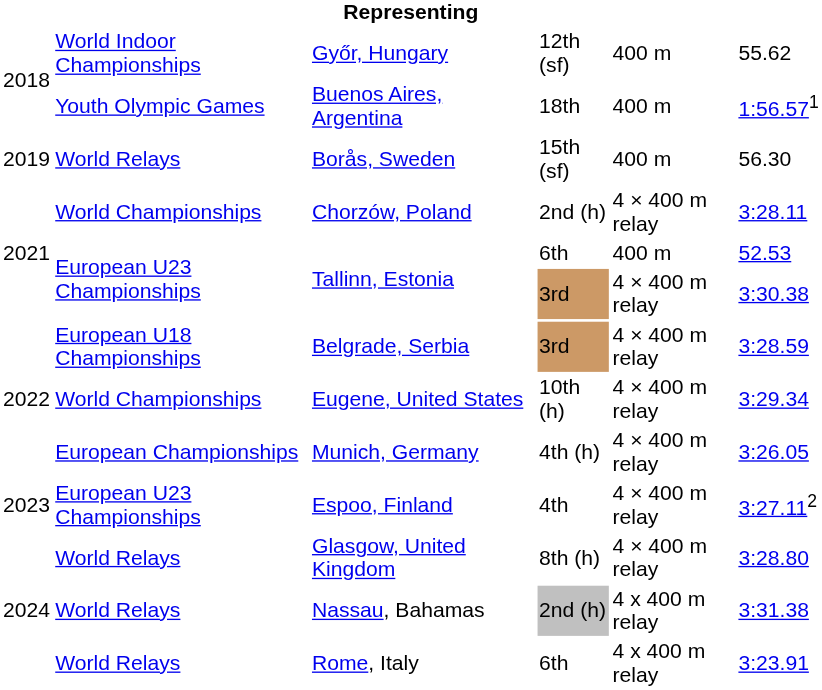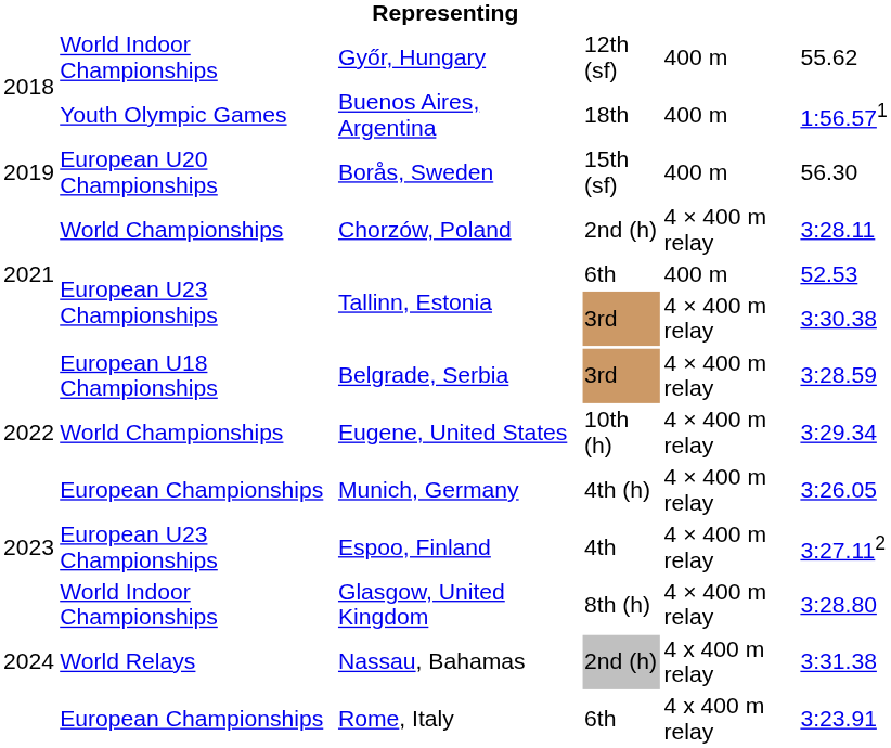Borås, Sweden | column 2: World Relays -> European U20 Championships
Glasgow, United Kingdom | column 2: World Relays -> World Indoor Championships
Rome, Italy | column 2: World Relays -> European Championships
